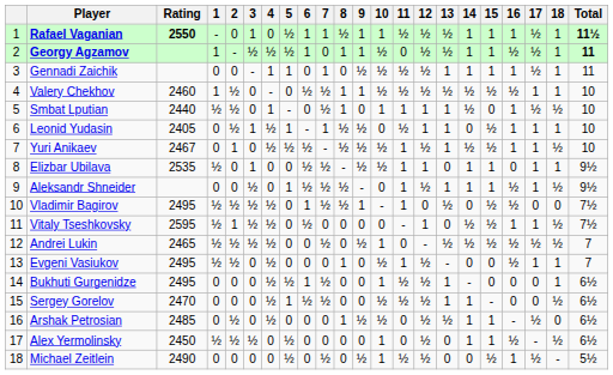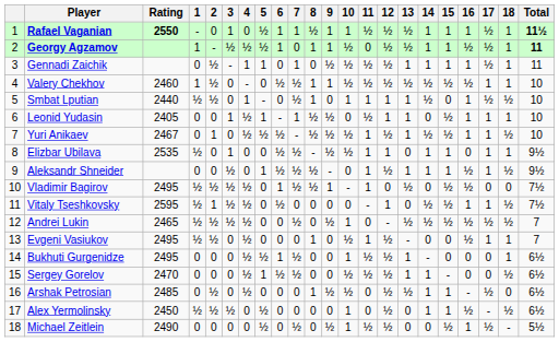Gennadi Zaichik | 2: 0 -> ½
Leonid Yudasin | 2: ½ -> 0
